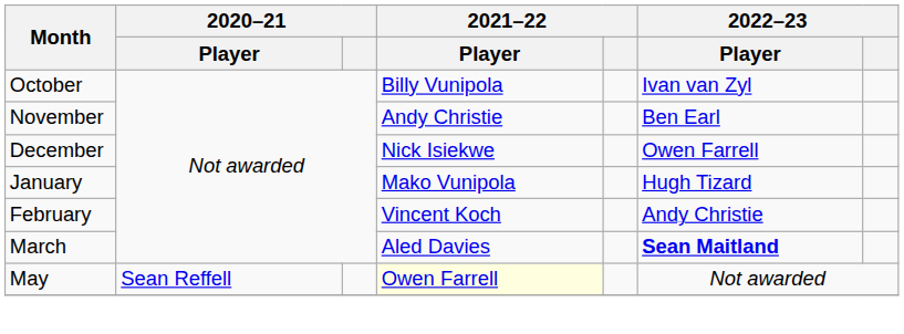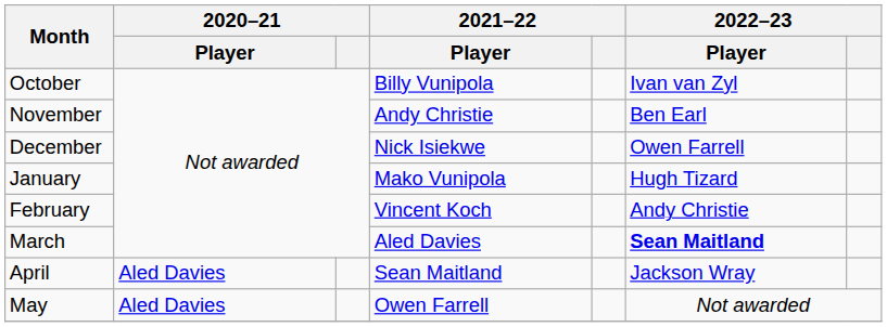+ row: April | Aled Davies | Sean Maitland | Jackson Wray
May | 2020–21 / Player: Sean Reffell -> Aled Davies
May | 2021–22 / Player: lightyellow background -> no background
